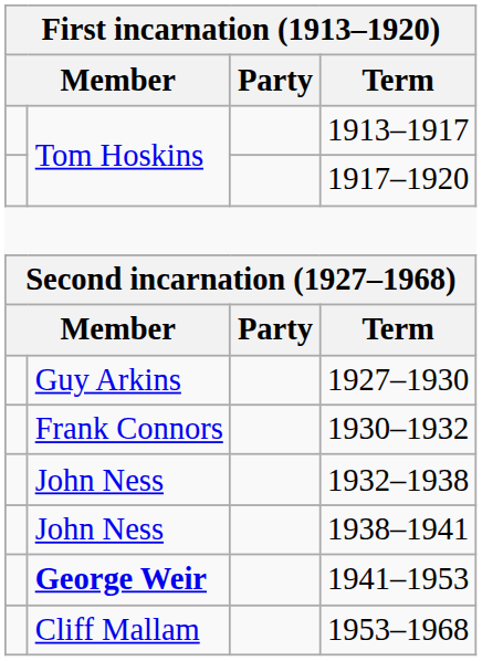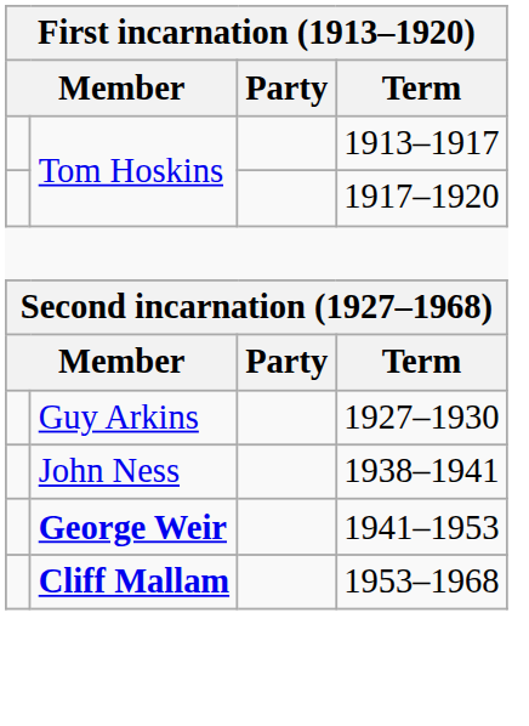- row: Frank Connors | 1930–1932
- row: John Ness | 1932–1938
1953–1968 | column 2: normal -> bold
